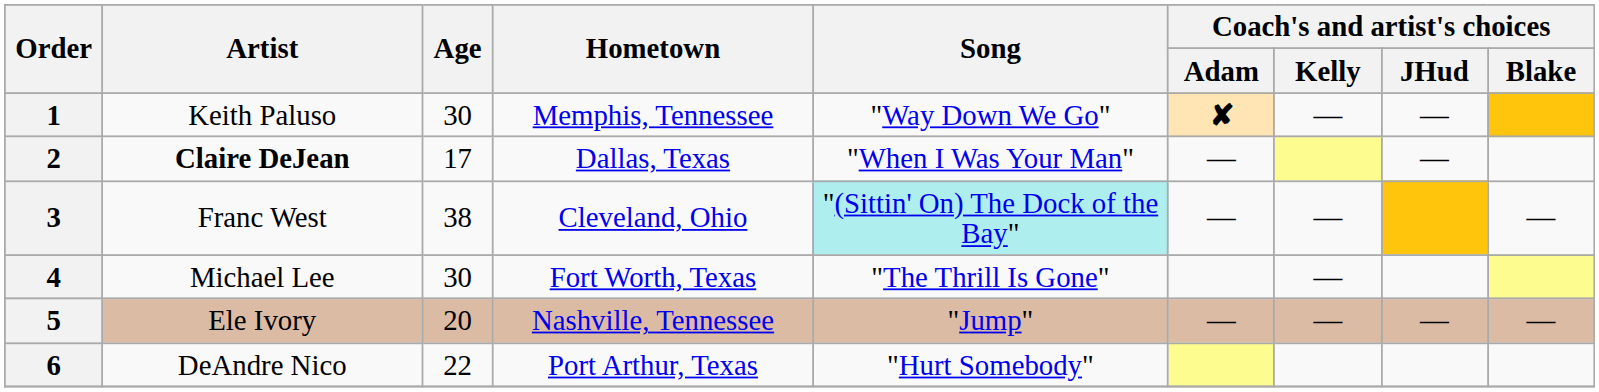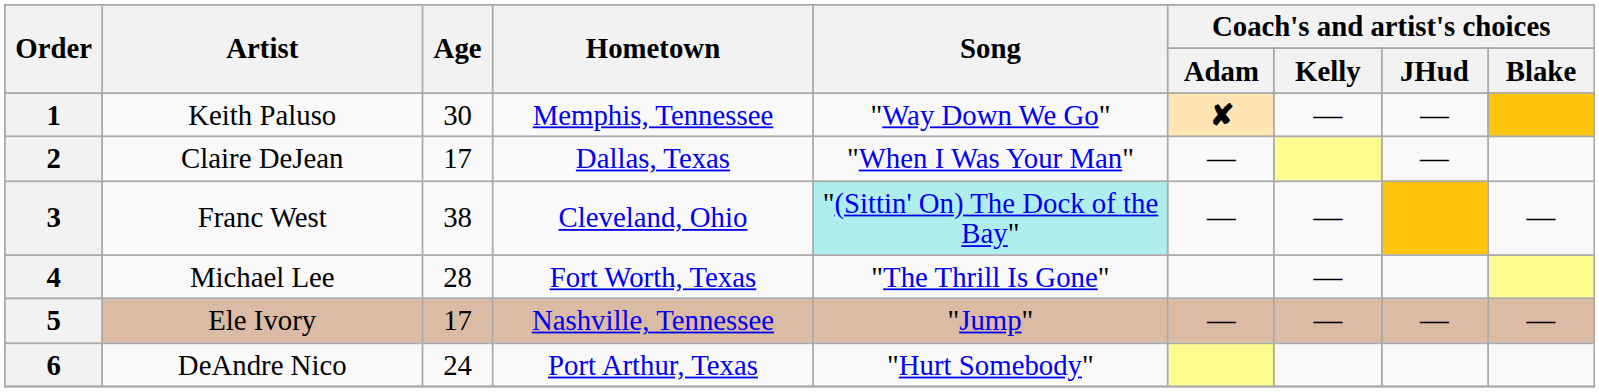2 | Artist: bold -> normal
4 | Age: 30 -> 28
5 | Age: 20 -> 17
6 | Age: 22 -> 24
